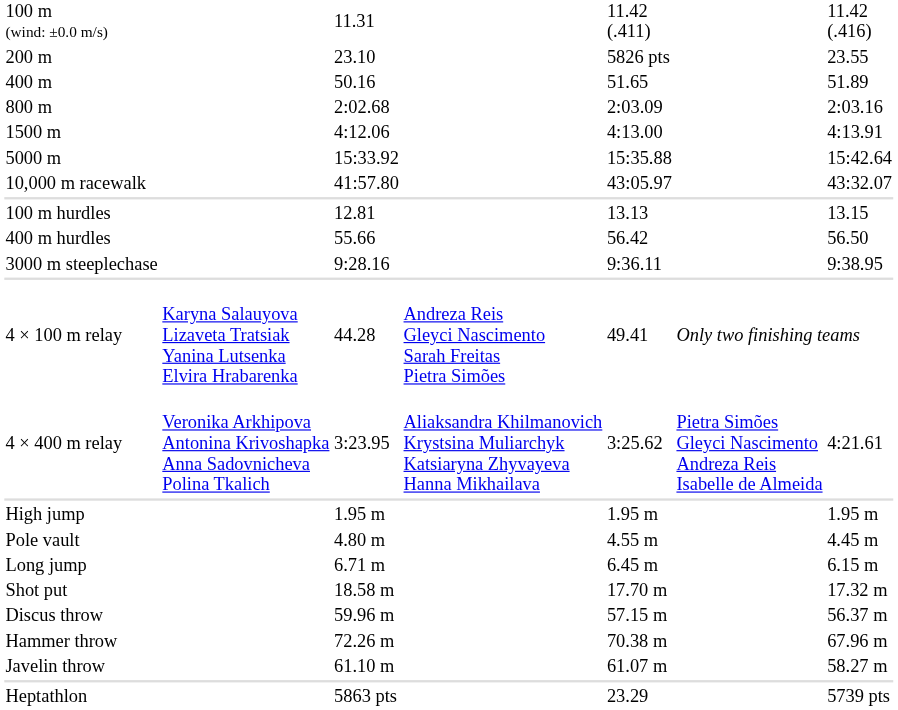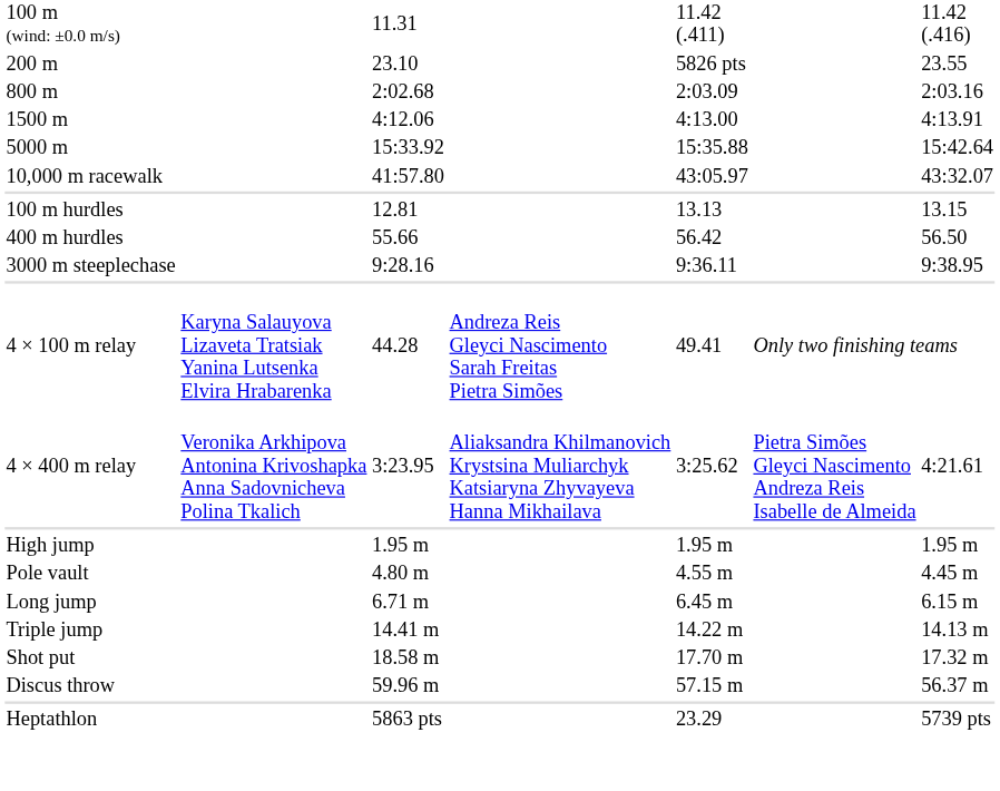- row: 400 m | 50.16 | 51.65 | 51.89
+ row: Triple jump | 14.41 m | 14.22 m | 14.13 m
- row: Hammer throw | 72.26 m | 70.38 m | 67.96 m
- row: Javelin throw | 61.10 m | 61.07 m | 58.27 m
